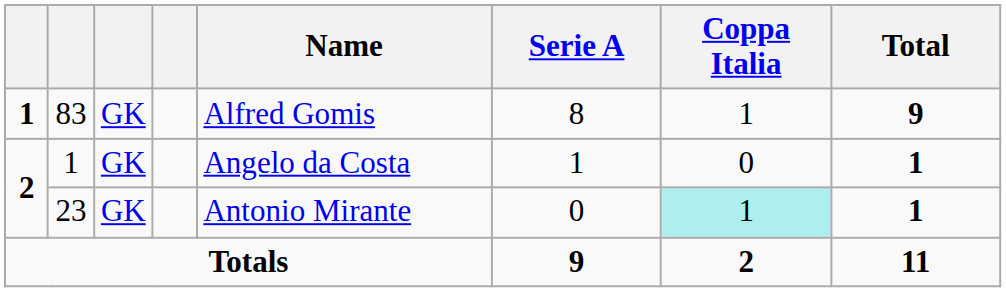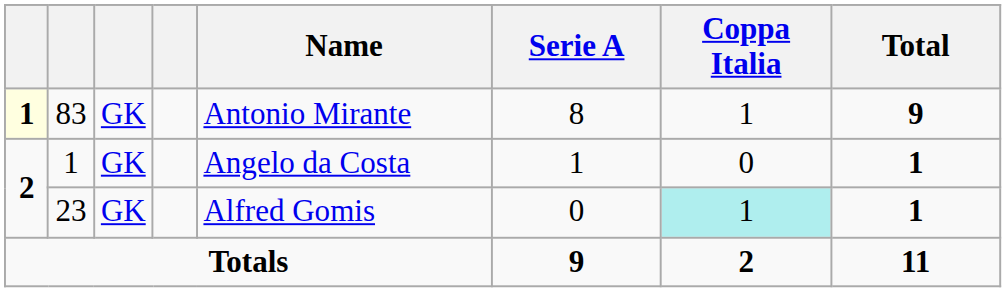83 | column 1: no background -> lightyellow background
83 | Name: Alfred Gomis -> Antonio Mirante
23 | Name: Antonio Mirante -> Alfred Gomis
